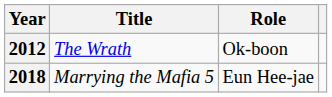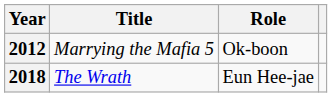2012 | Title: The Wrath -> Marrying the Mafia 5
2018 | Title: Marrying the Mafia 5 -> The Wrath
